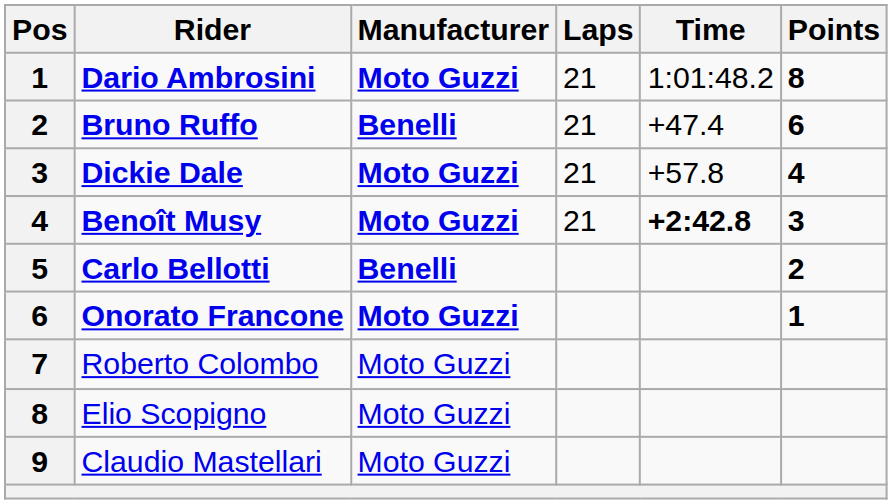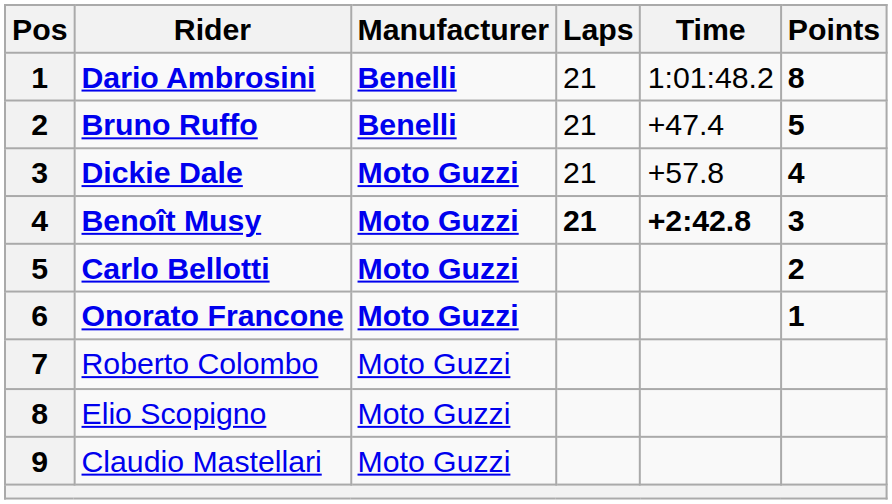Dario Ambrosini | Manufacturer: Moto Guzzi -> Benelli
Bruno Ruffo | Points: 6 -> 5
Benoît Musy | Laps: normal -> bold
Carlo Bellotti | Manufacturer: Benelli -> Moto Guzzi
